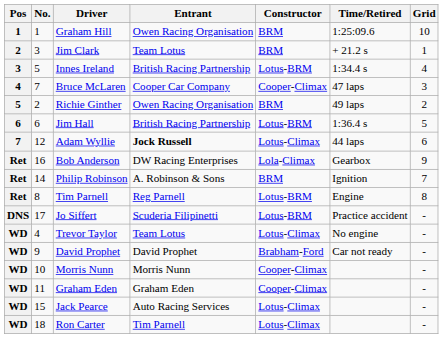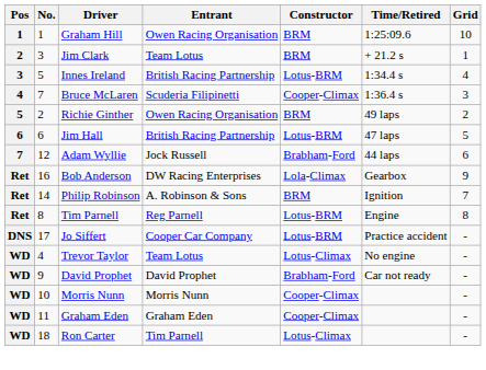Bruce McLaren | Entrant: Cooper Car Company -> Scuderia Filipinetti
Bruce McLaren | Time/Retired: 47 laps -> 1:36.4 s
Jim Hall | Time/Retired: 1:36.4 s -> 47 laps
Adam Wyllie | Entrant: bold -> normal
Adam Wyllie | Constructor: Lotus-Climax -> Brabham-Ford
Jo Siffert | Entrant: Scuderia Filipinetti -> Cooper Car Company
- row: WD | 15 | Jack Pearce | Auto Racing Services | Lotus-Climax | -
